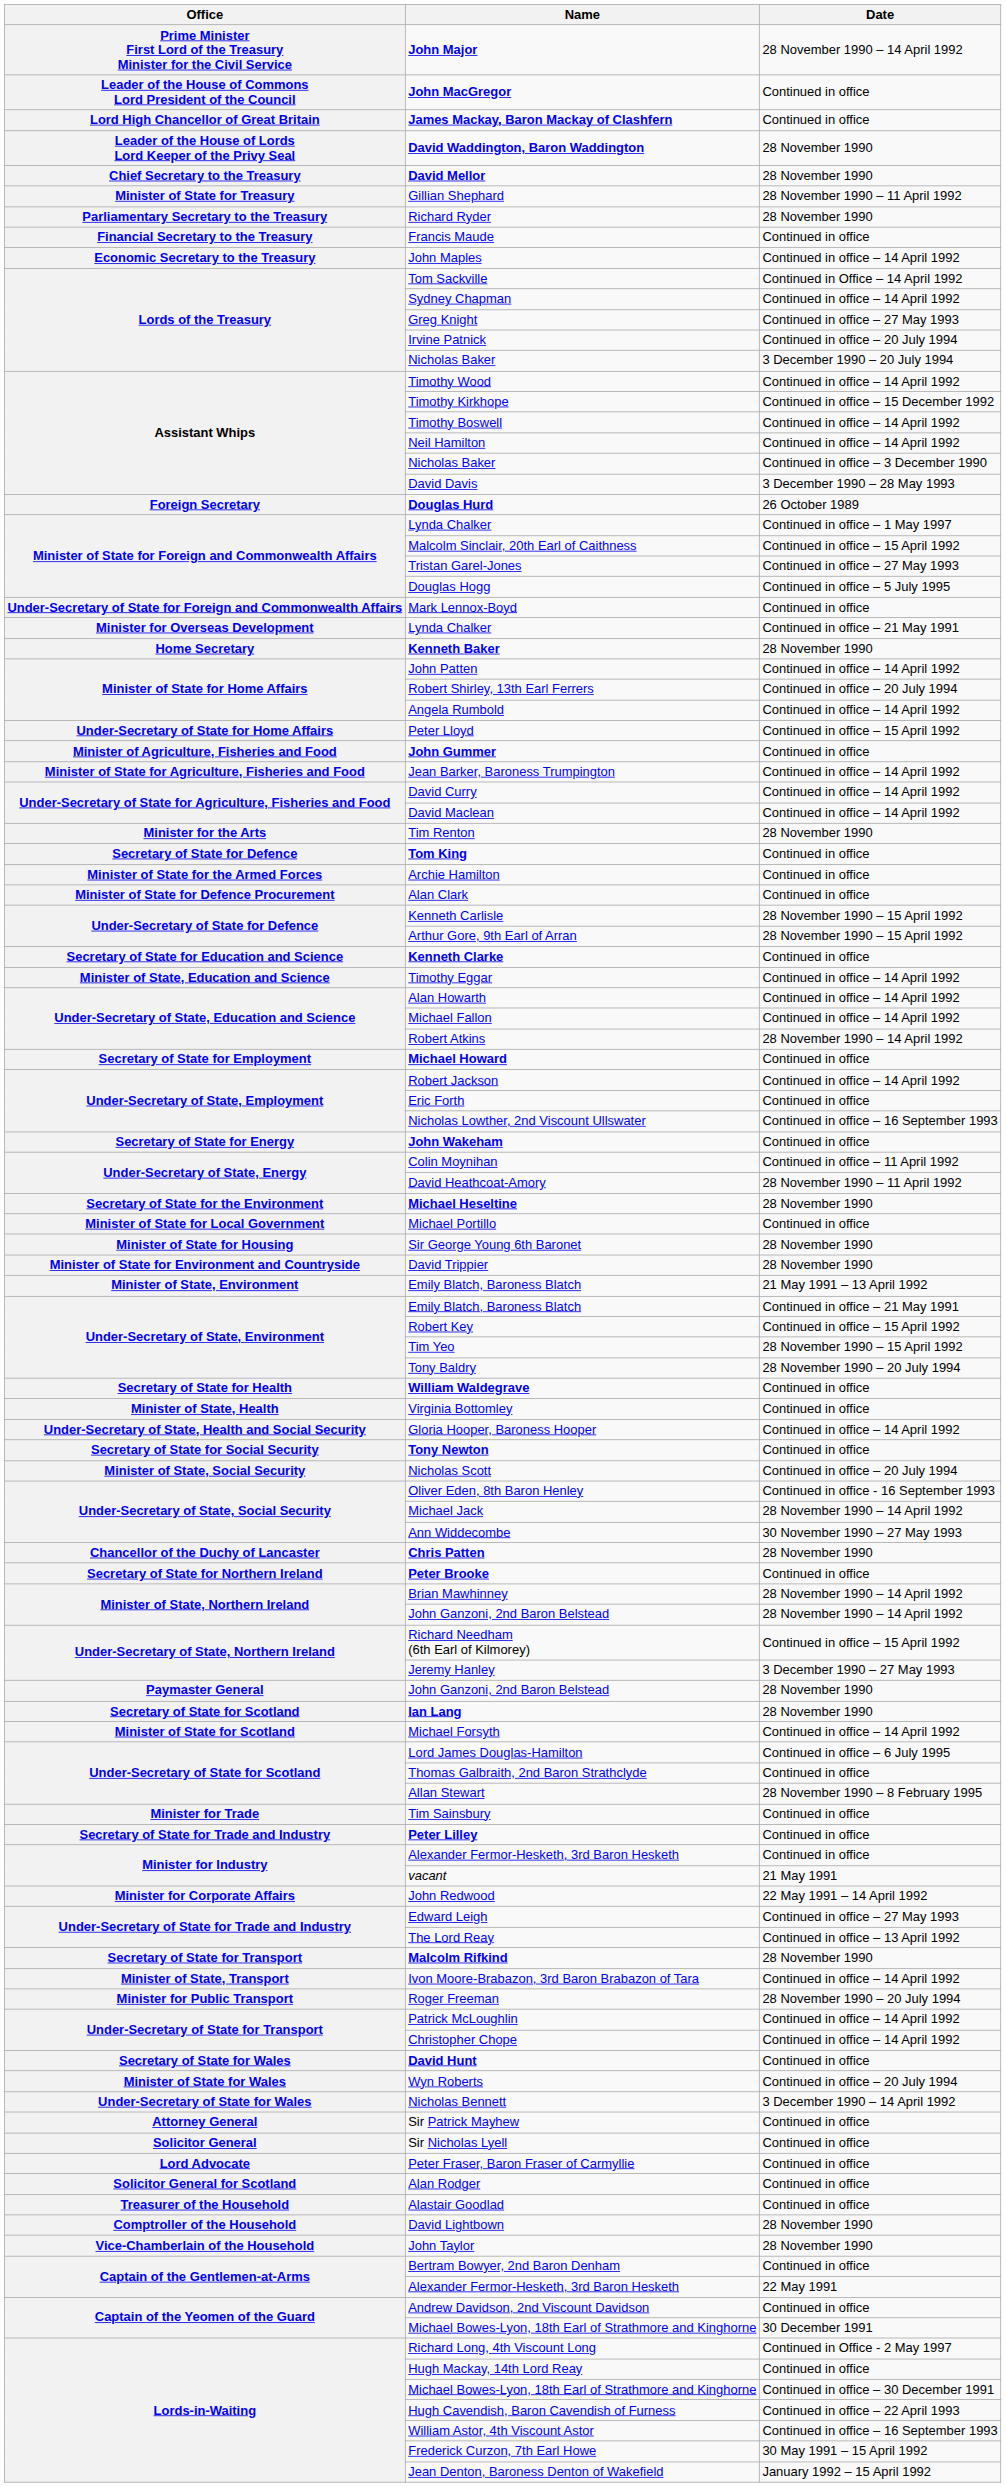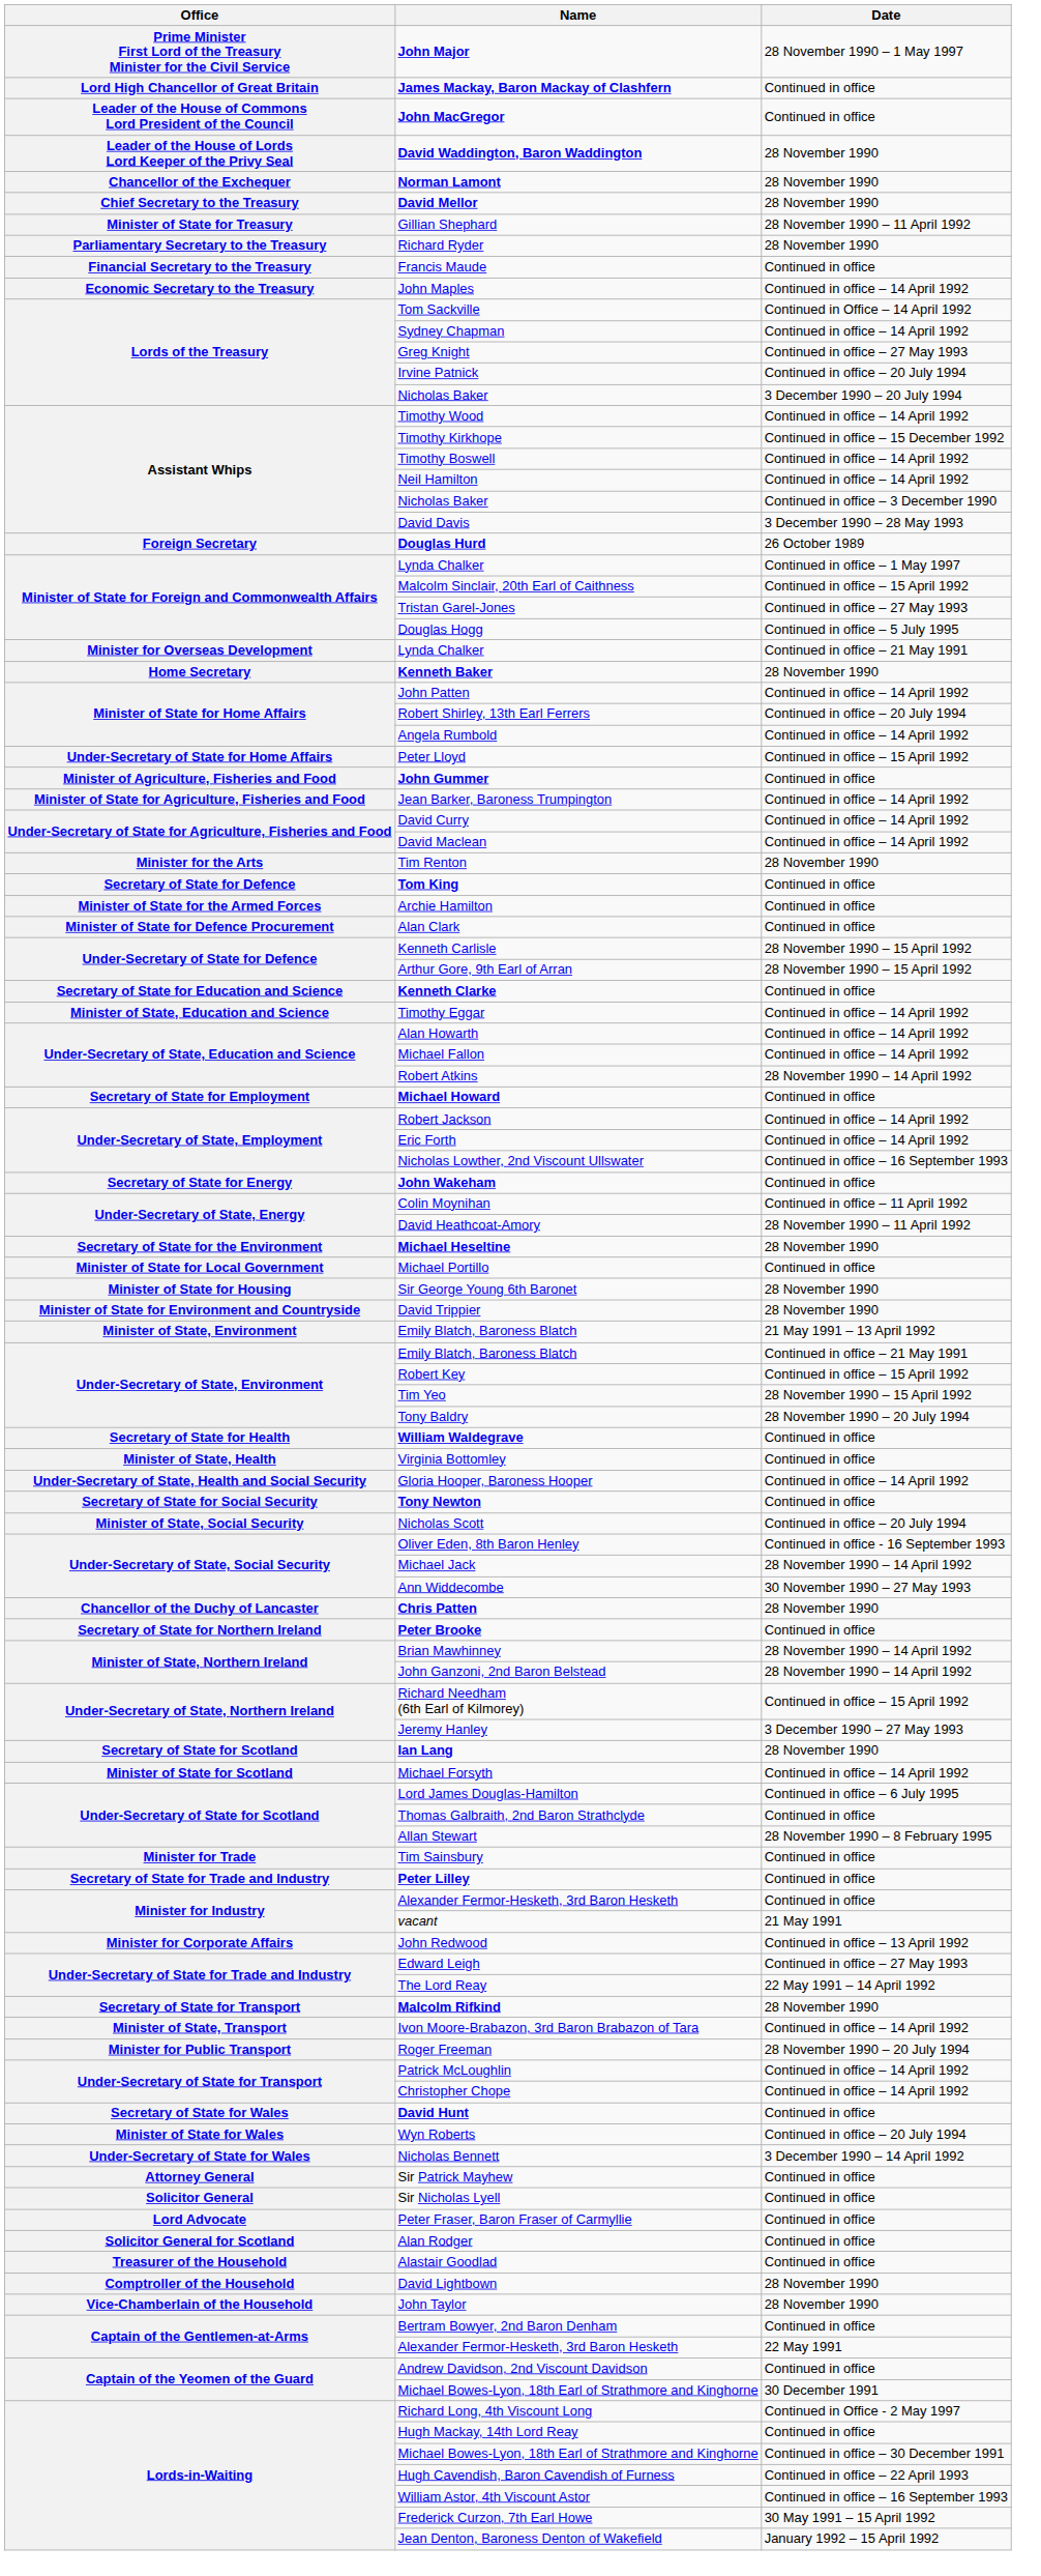John Major | Date: 28 November 1990 – 14 April 1992 -> 28 November 1990 – 1 May 1997
rows swapped: James Mackay, Baron Mackay of Clashfern <-> John MacGregor
+ row: Chancellor of the Exchequer | Norman Lamont | 28 November 1990
- row: Under-Secretary of State for Foreign and Commonwealth Affairs | Mark Lennox-Boyd | Continued in office
Eric Forth | Date: Continued in office -> Continued in office – 14 April 1992
- row: Paymaster General | John Ganzoni, 2nd Baron Belstead | 28 November 1990
John Redwood | Date: 22 May 1991 – 14 April 1992 -> Continued in office – 13 April 1992
The Lord Reay | Date: Continued in office – 13 April 1992 -> 22 May 1991 – 14 April 1992
